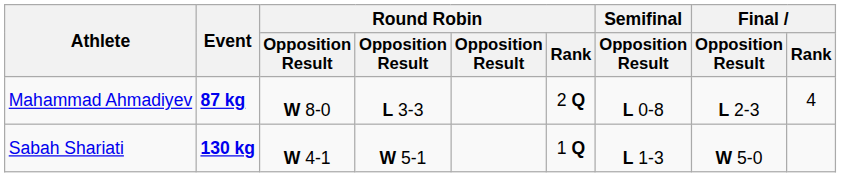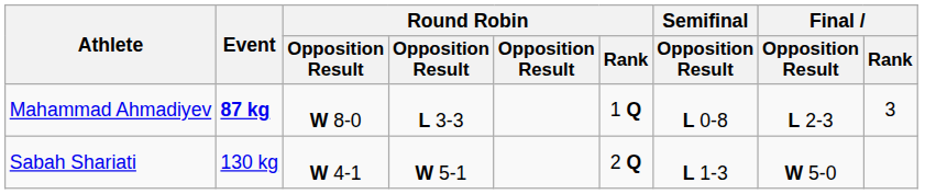Mahammad Ahmadiyev | Round Robin / Rank: 2 Q -> 1 Q
Mahammad Ahmadiyev | Final / Rank: 4 -> 3
Sabah Shariati | Event: bold -> normal
Sabah Shariati | Round Robin / Rank: 1 Q -> 2 Q
